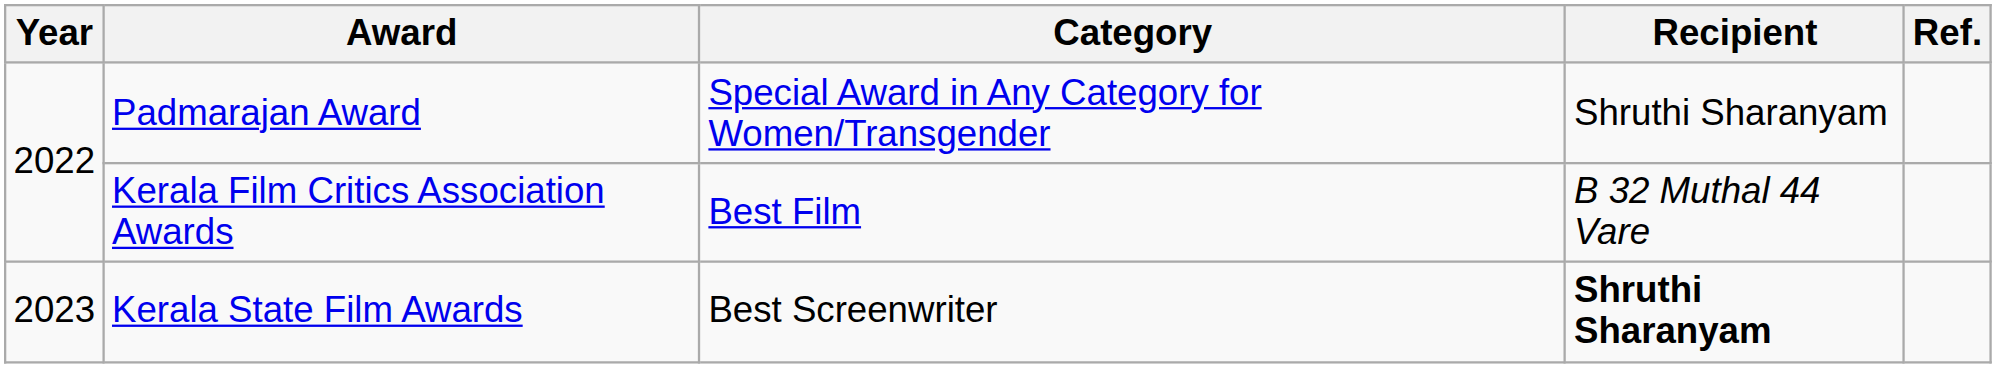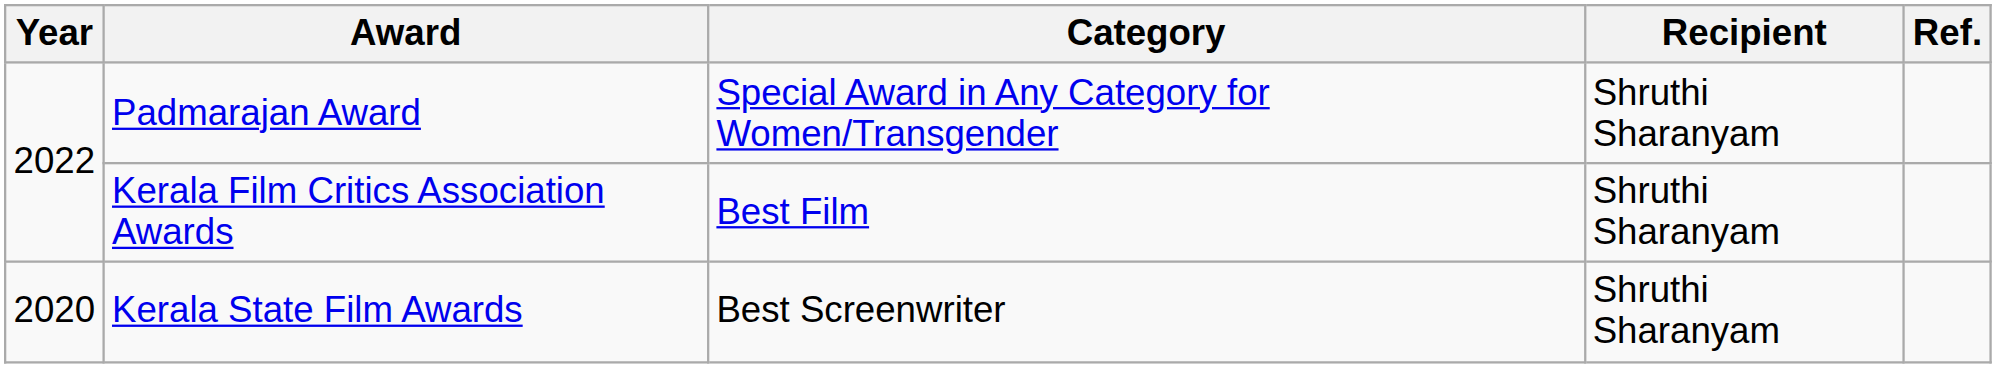Kerala Film Critics Association Awards | Recipient: B 32 Muthal 44 Vare -> Shruthi Sharanyam
Kerala State Film Awards | Year: 2023 -> 2020
Kerala State Film Awards | Recipient: bold -> normal
